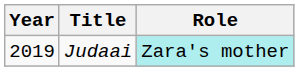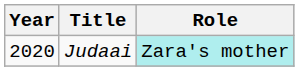Judaai | Year: 2019 -> 2020
